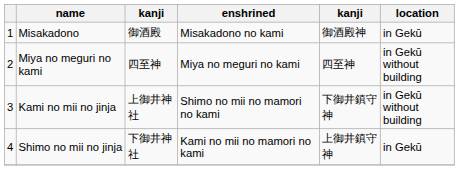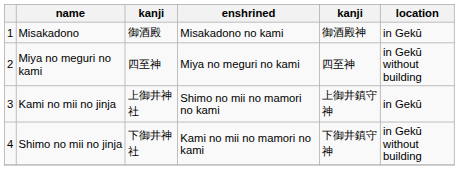Kami no mii no jinja | column 5: 下御井鎮守神 -> 上御井鎮守神
Kami no mii no jinja | location: in Gekū without building -> in Gekū
Shimo no mii no jinja | column 5: 上御井鎮守神 -> 下御井鎮守神
Shimo no mii no jinja | location: in Gekū -> in Gekū without building
